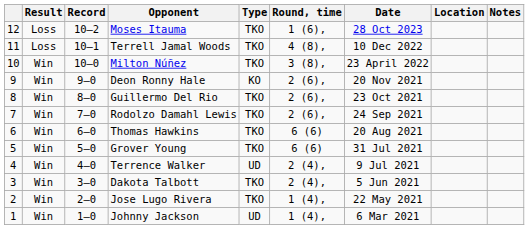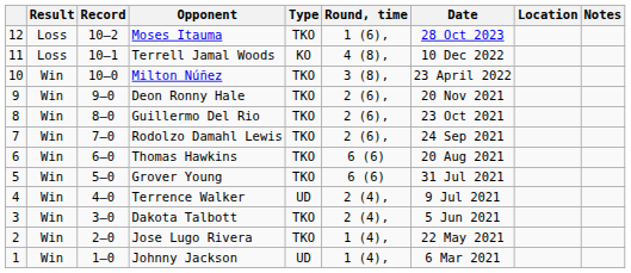Terrell Jamal Woods | Type: TKO -> KO
Deon Ronny Hale | Type: KO -> TKO
